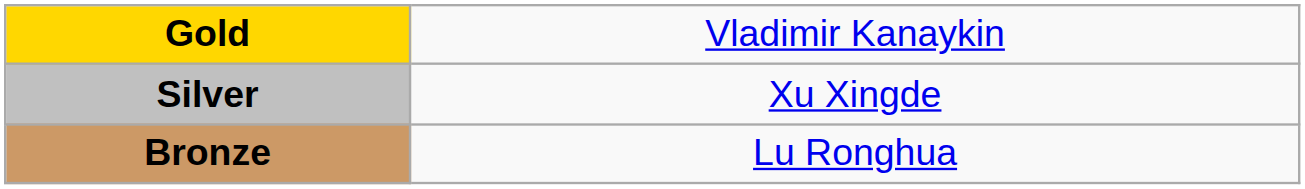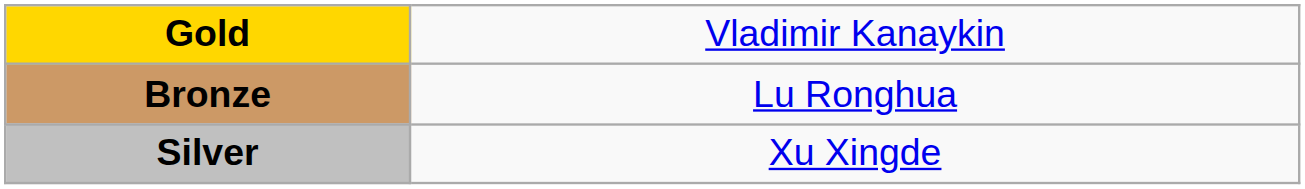rows swapped: Silver <-> Bronze
